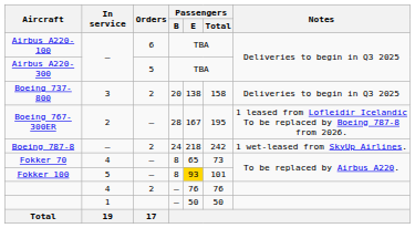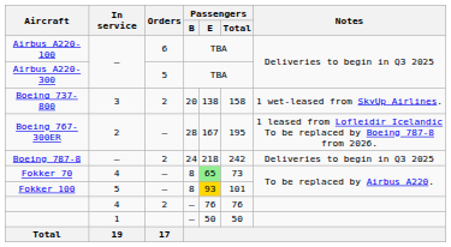Boeing 737-800 | Notes: Deliveries to begin in Q3 2025 -> 1 wet-leased from SkyUp Airlines.
Boeing 787-8 | Notes: 1 wet-leased from SkyUp Airlines. -> Deliveries to begin in Q3 2025
Fokker 70 | Passengers / E: no background -> lightgreen background
